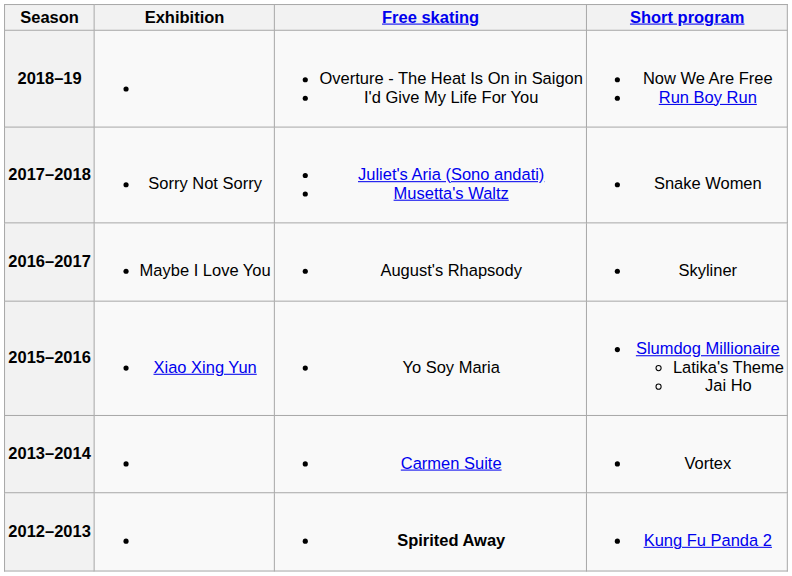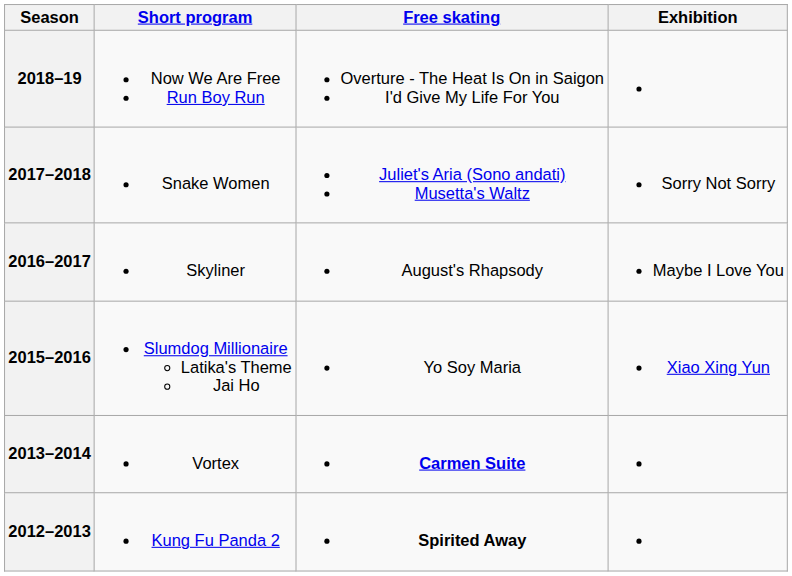columns swapped: Short program <-> Exhibition
2013–2014 | Free skating: normal -> bold
